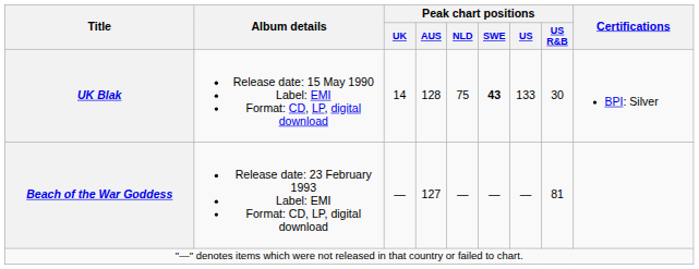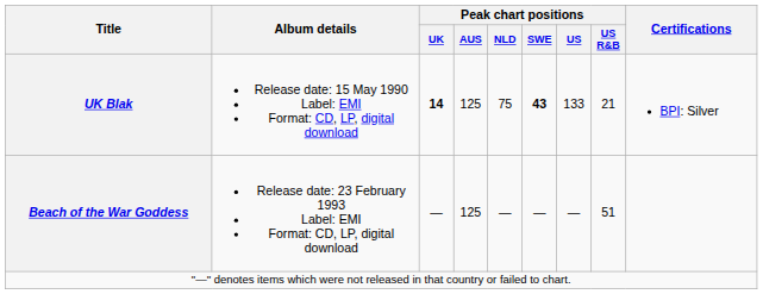UK Blak | Peak chart positions / UK: normal -> bold
UK Blak | Peak chart positions / AUS: 128 -> 125
UK Blak | Peak chart positions / US R&B: 30 -> 21
Beach of the War Goddess | Peak chart positions / AUS: 127 -> 125
Beach of the War Goddess | Peak chart positions / US R&B: 81 -> 51
